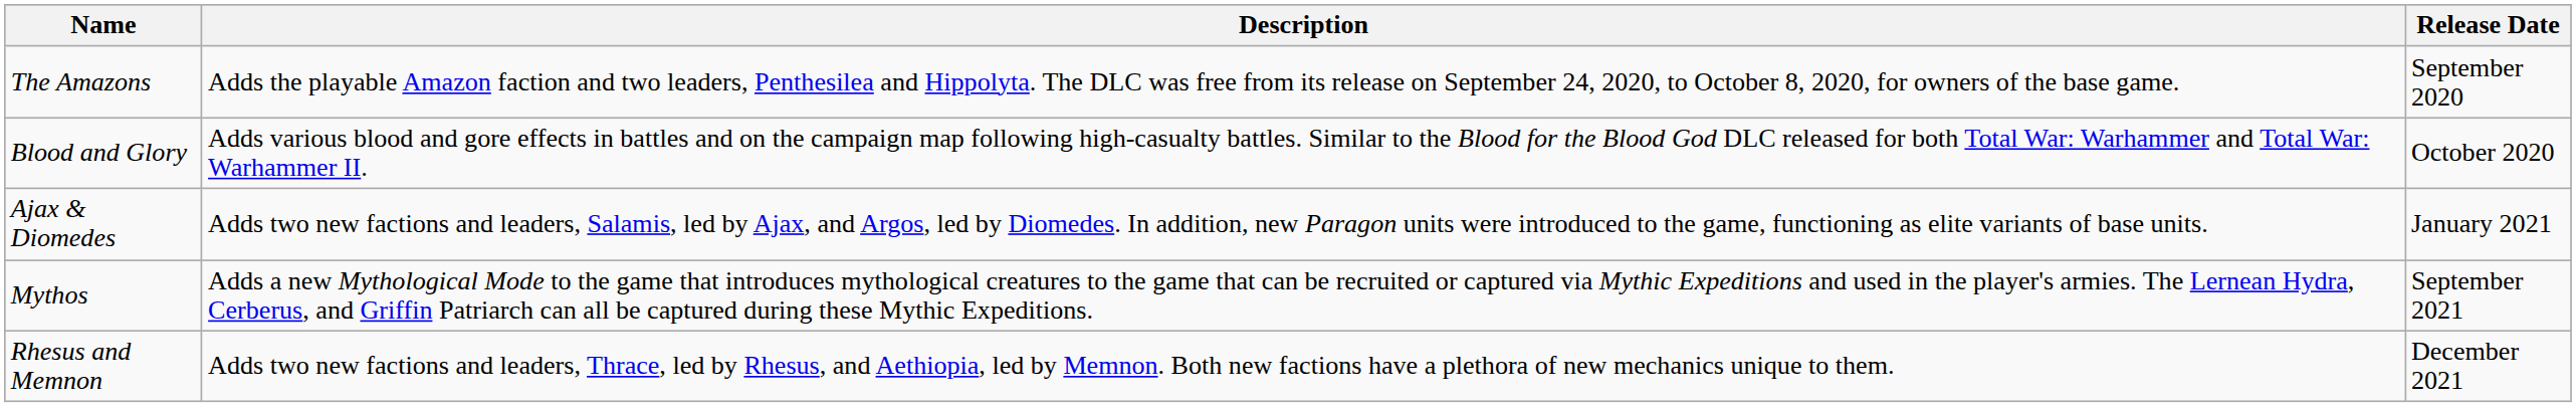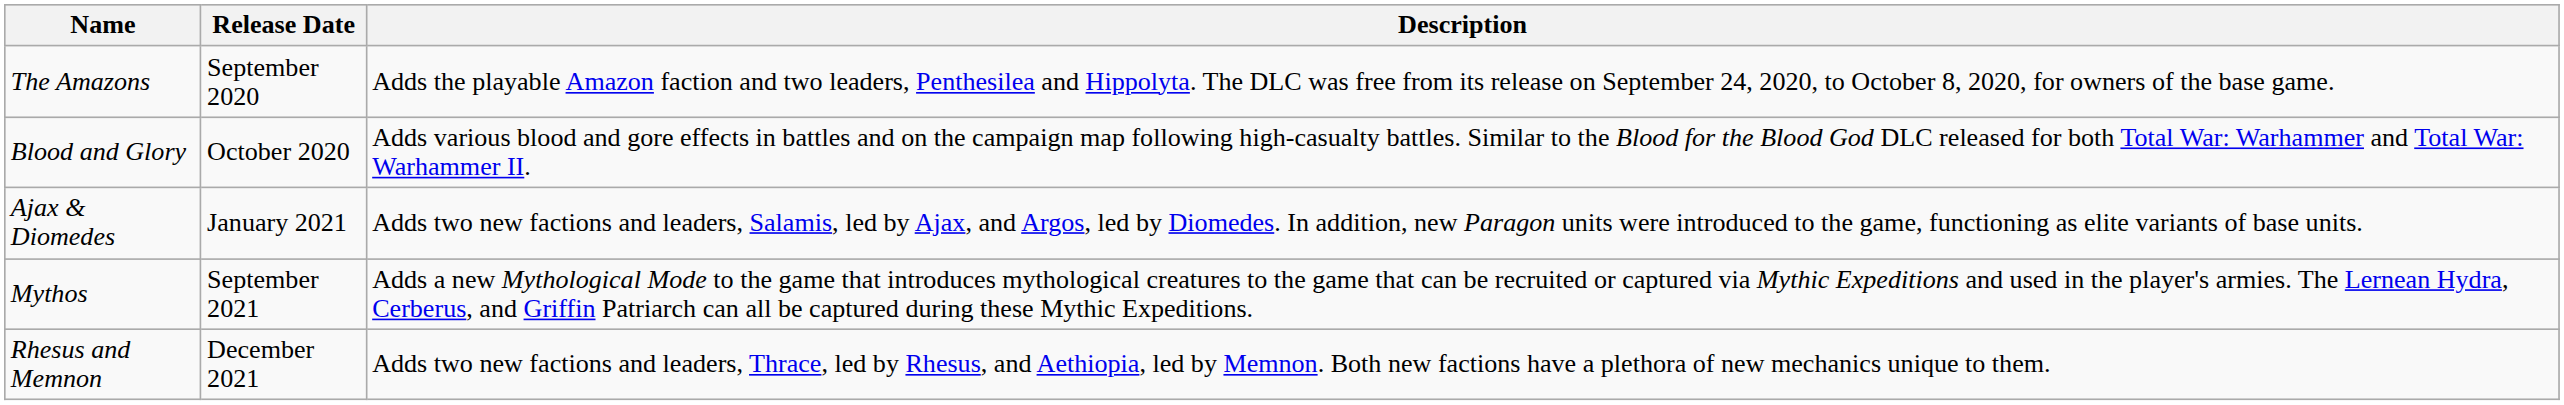columns swapped: Release Date <-> Description
